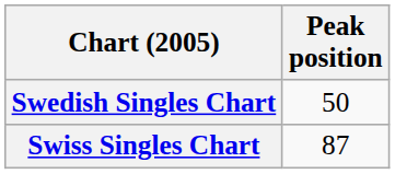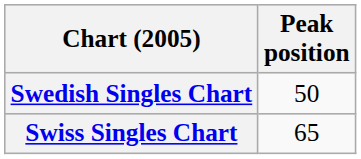Swiss Singles Chart | Peak position: 87 -> 65
